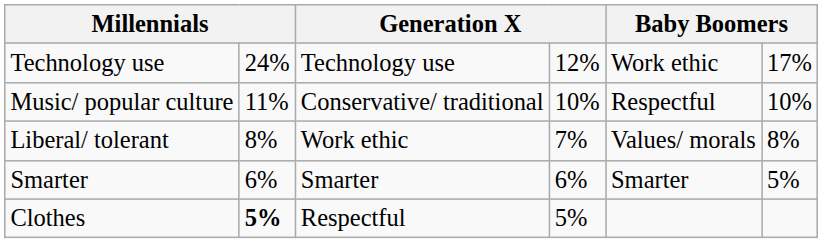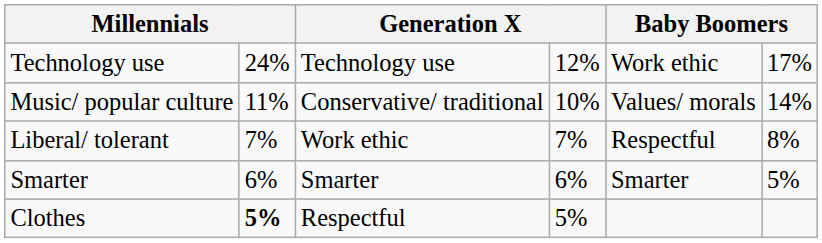Music/ popular culture | column 5: Respectful -> Values/ morals
Music/ popular culture | column 6: 10% -> 14%
Liberal/ tolerant | column 2: 8% -> 7%
Liberal/ tolerant | column 5: Values/ morals -> Respectful
